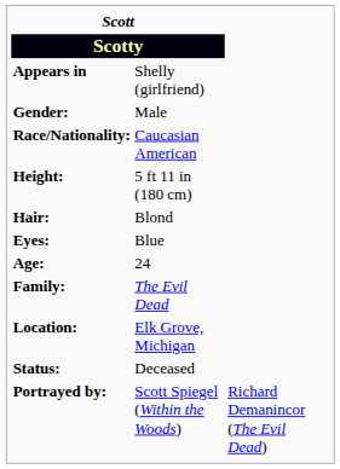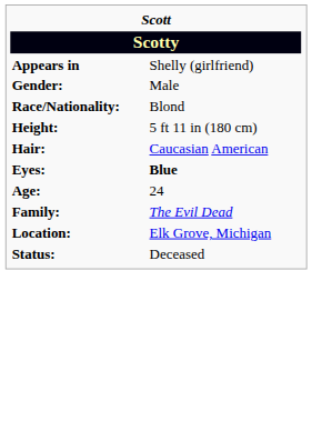Race/Nationality: | column 2: Caucasian American -> Blond
Hair: | column 2: Blond -> Caucasian American
Eyes: | column 2: normal -> bold
- row: Portrayed by: | Scott Spiegel (Within the Woods) | Richard Demanincor (The Evil Dead)
